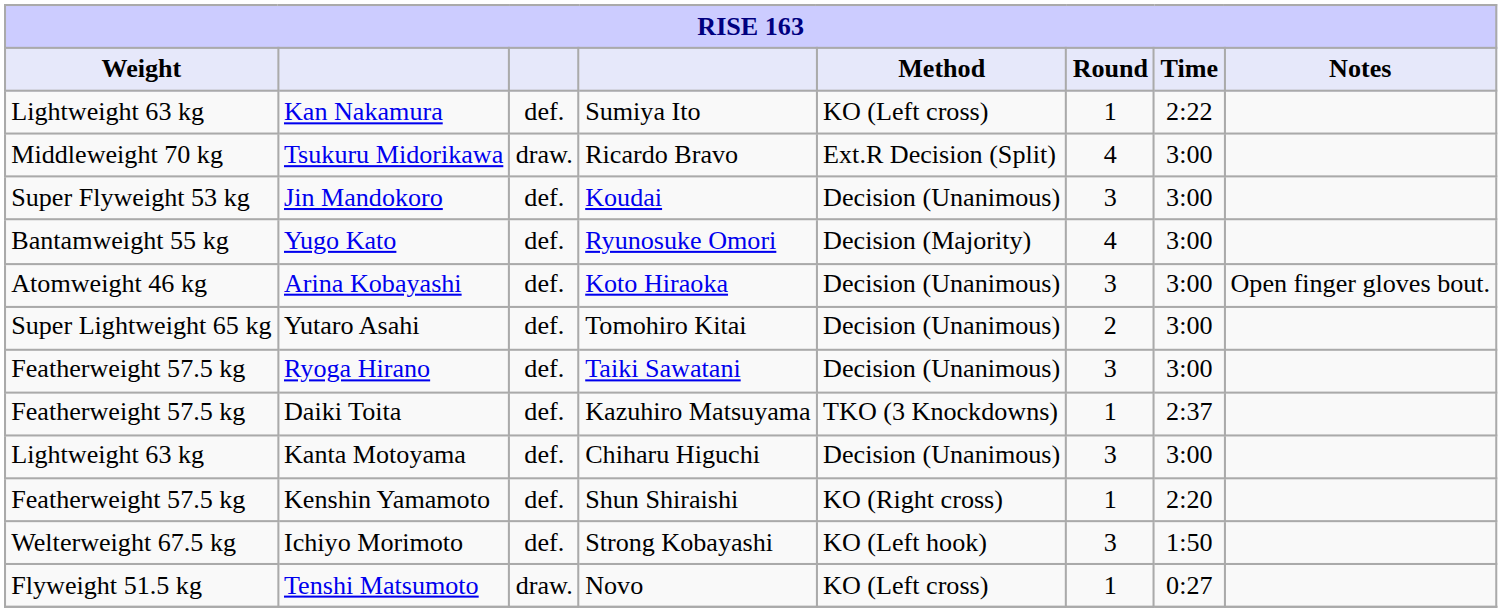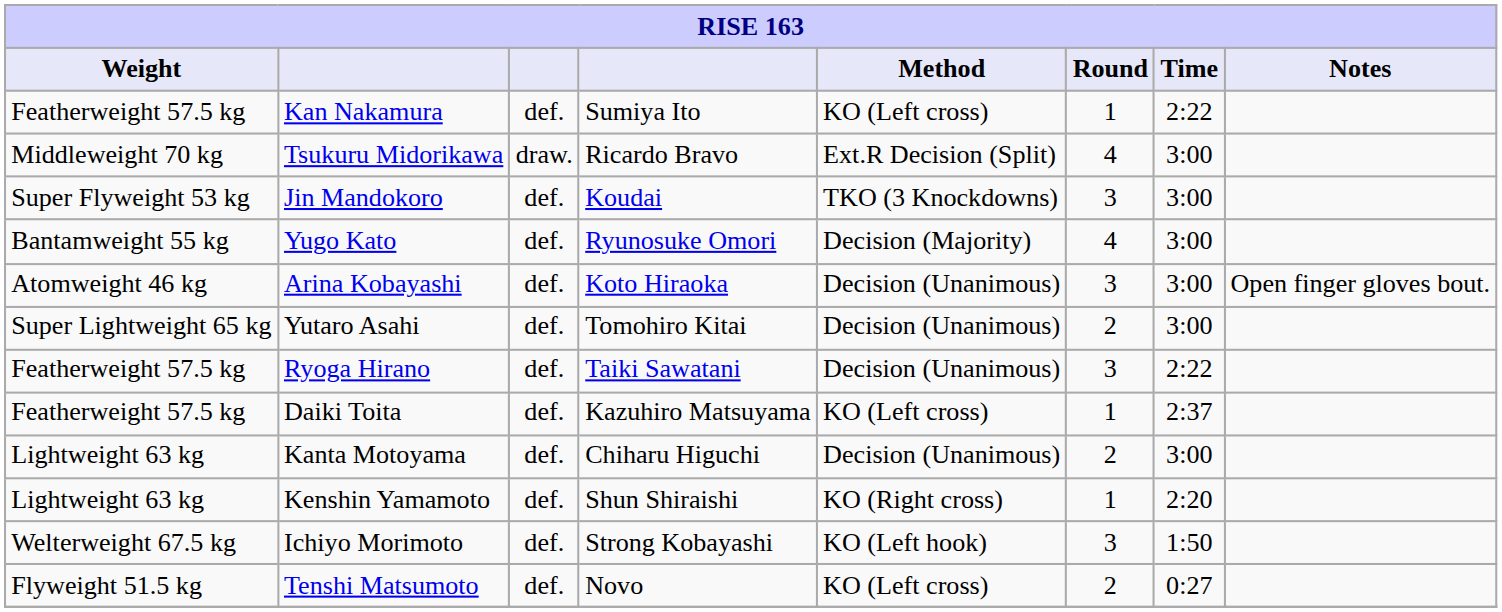Kan Nakamura | Weight: Lightweight 63 kg -> Featherweight 57.5 kg
Jin Mandokoro | Method: Decision (Unanimous) -> TKO (3 Knockdowns)
Ryoga Hirano | Time: 3:00 -> 2:22
Daiki Toita | Method: TKO (3 Knockdowns) -> KO (Left cross)
Kanta Motoyama | Round: 3 -> 2
Kenshin Yamamoto | Weight: Featherweight 57.5 kg -> Lightweight 63 kg
Tenshi Matsumoto | column 3: draw. -> def.
Tenshi Matsumoto | Round: 1 -> 2
